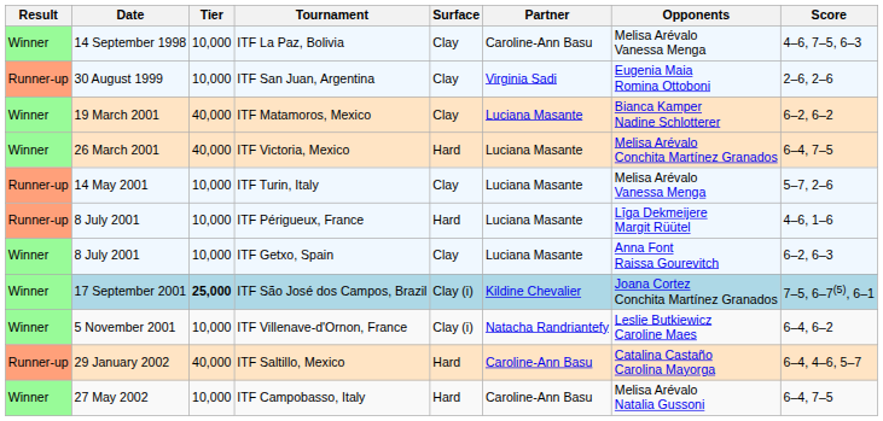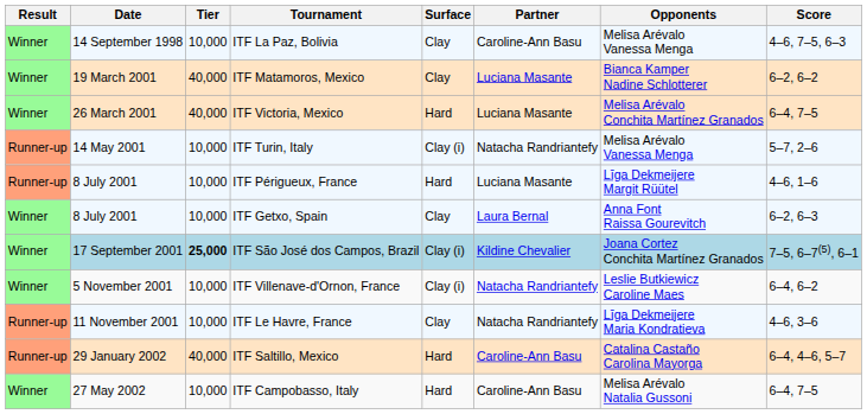- row: Runner-up | 30 August 1999 | 10,000 | ITF San Juan, Argentina | Clay | Virginia Sadi | Eugenia Maia Romina Ottoboni | 2–6, 2–6
ITF Turin, Italy | Surface: Clay -> Clay (i)
ITF Turin, Italy | Partner: Luciana Masante -> Natacha Randriantefy
ITF Getxo, Spain | Partner: Luciana Masante -> Laura Bernal
+ row: Runner-up | 11 November 2001 | 10,000 | ITF Le Havre, France | Clay | Natacha Randriantefy | Līga Dekmeijere Maria Kondratieva | 4–6, 3–6
